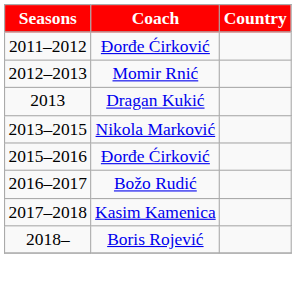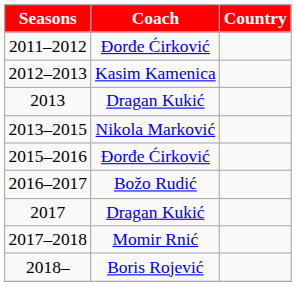2012–2013 | Coach: Momir Rnić -> Kasim Kamenica
+ row: 2017 | Dragan Kukić
2017–2018 | Coach: Kasim Kamenica -> Momir Rnić
